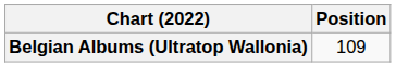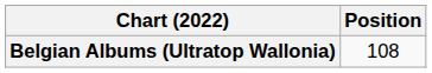Belgian Albums (Ultratop Wallonia) | Position: 109 -> 108
